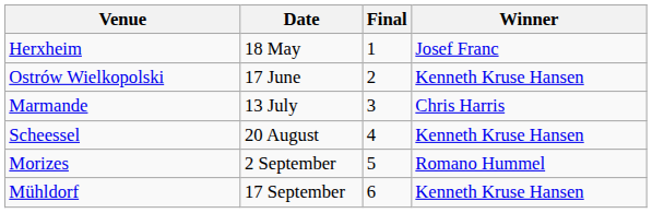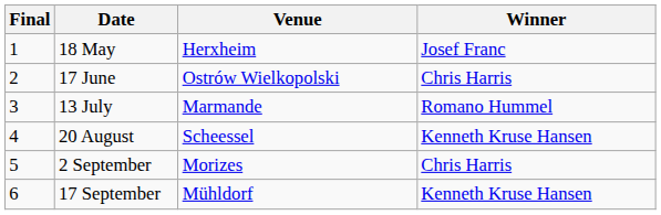columns swapped: Final <-> Venue
17 June | Winner: Kenneth Kruse Hansen -> Chris Harris
13 July | Winner: Chris Harris -> Romano Hummel
2 September | Winner: Romano Hummel -> Chris Harris
